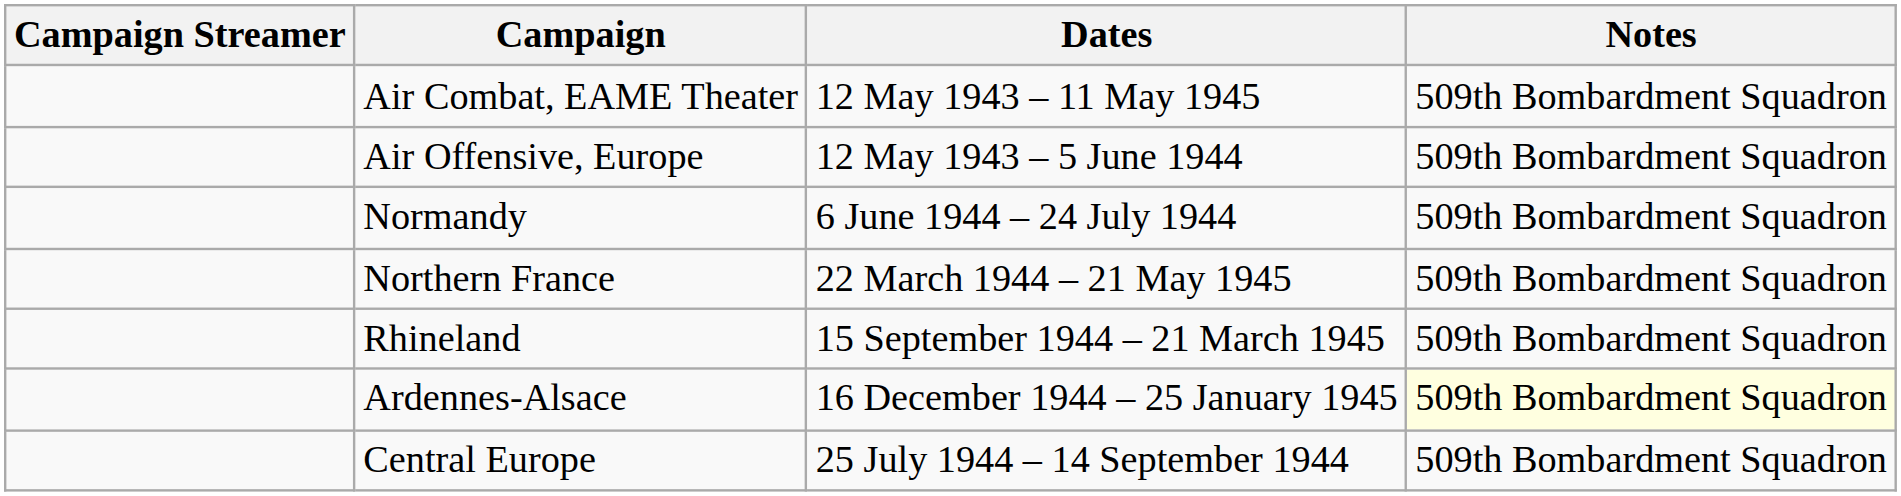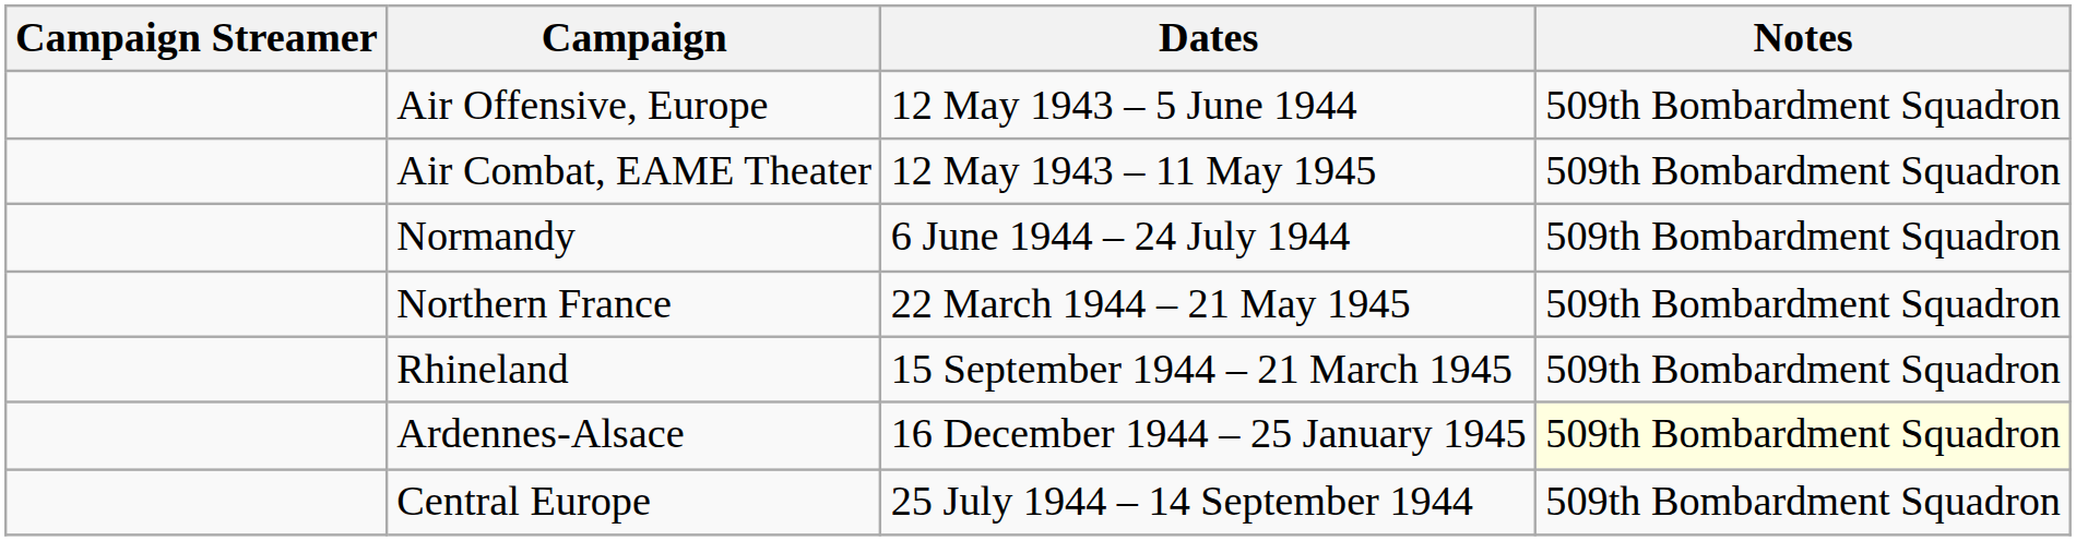rows swapped: Air Offensive, Europe <-> Air Combat, EAME Theater
